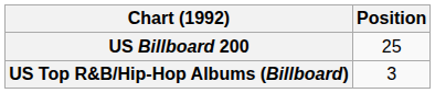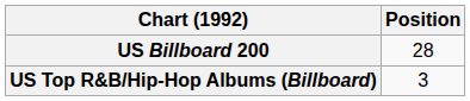US Billboard 200 | Position: 25 -> 28
